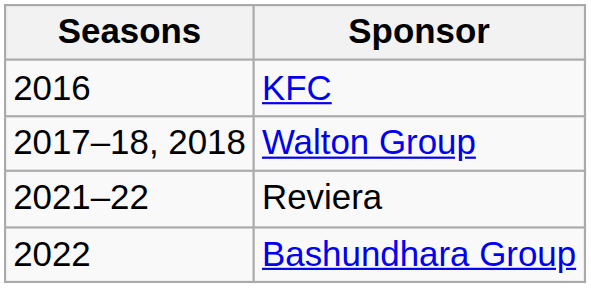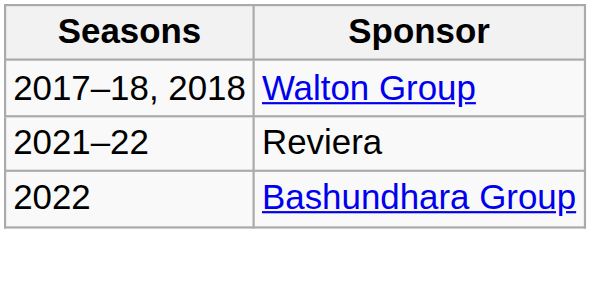- row: 2016 | KFC
